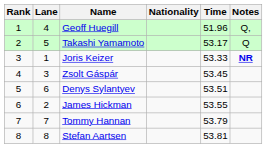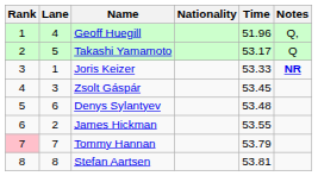Denys Sylantyev | Time: 53.51 -> 53.48
Tommy Hannan | Rank: no background -> pink background
